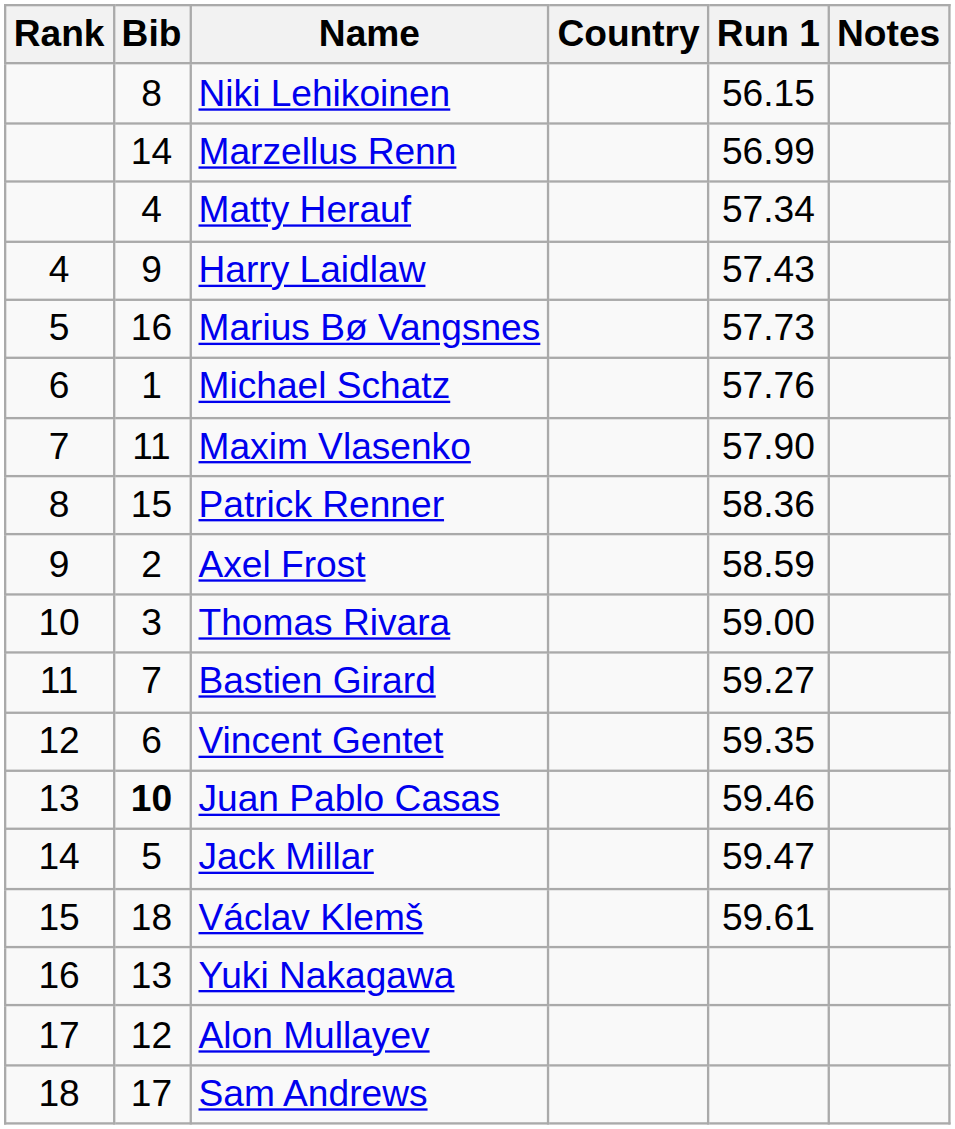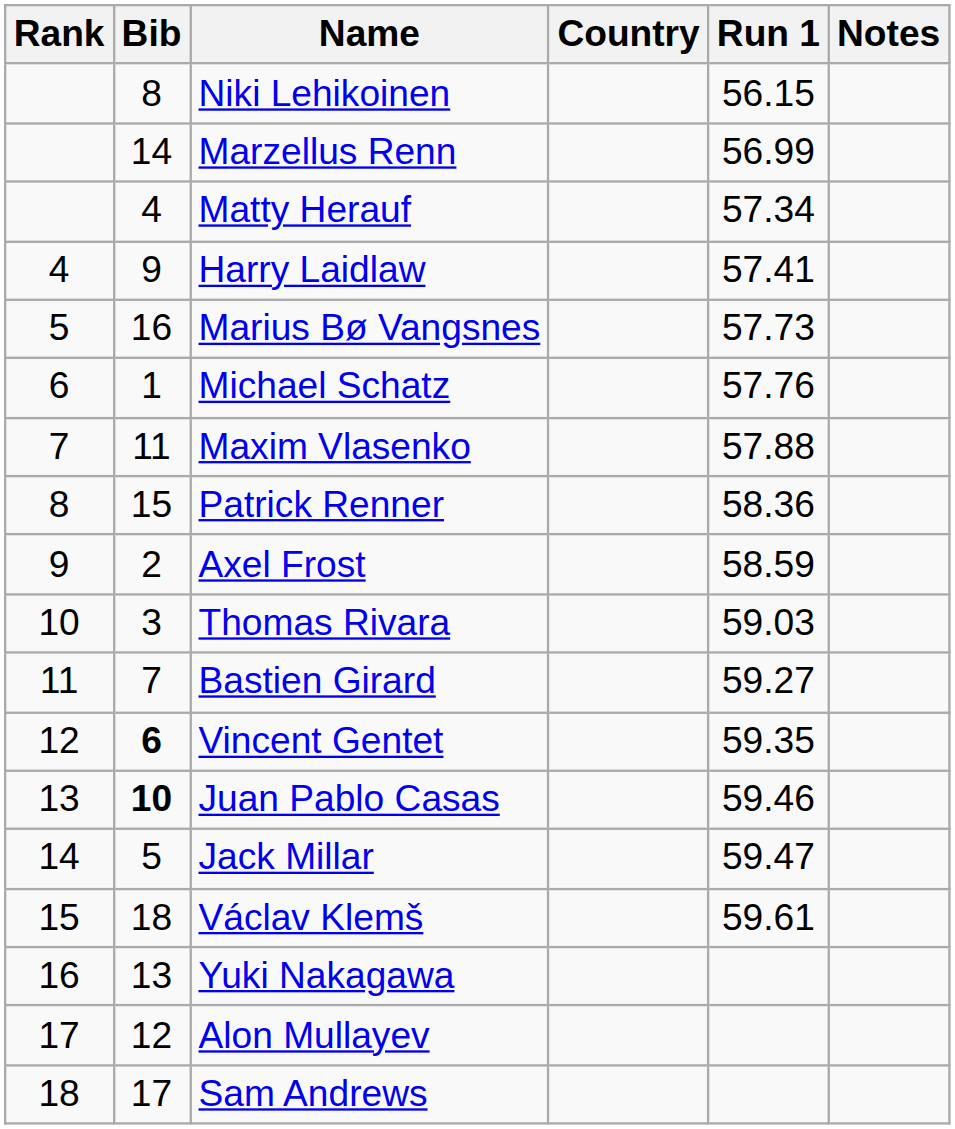Harry Laidlaw | Run 1: 57.43 -> 57.41
Maxim Vlasenko | Run 1: 57.90 -> 57.88
Thomas Rivara | Run 1: 59.00 -> 59.03
Vincent Gentet | Bib: normal -> bold
